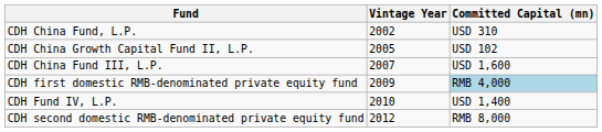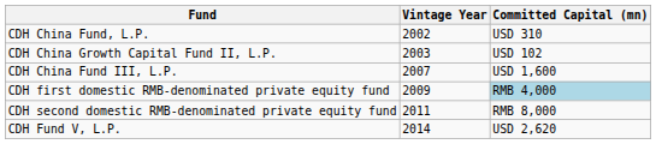CDH China Growth Capital Fund II, L.P. | Vintage Year: 2005 -> 2003
- row: CDH Fund IV, L.P. | 2010 | USD 1,400
CDH second domestic RMB-denominated private equity fund | Vintage Year: 2012 -> 2011
+ row: CDH Fund V, L.P. | 2014 | USD 2,620
